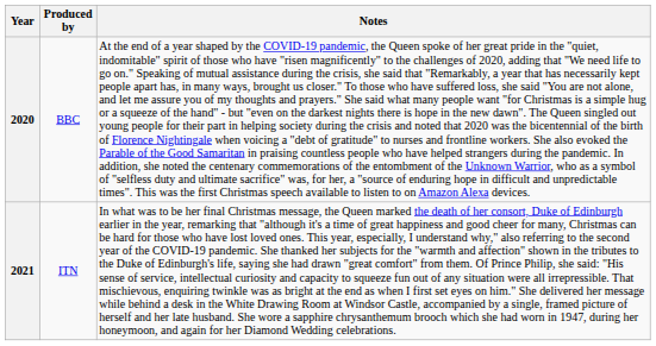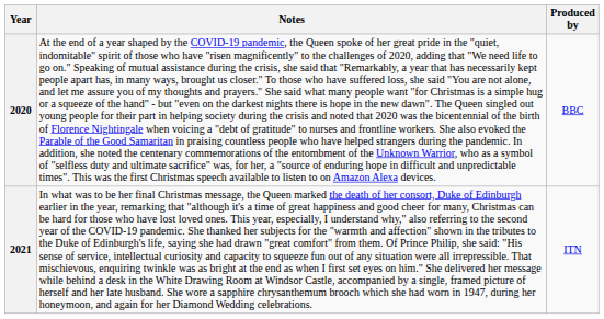columns swapped: Notes <-> Produced by
